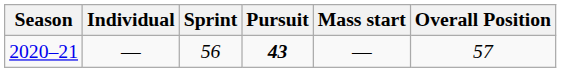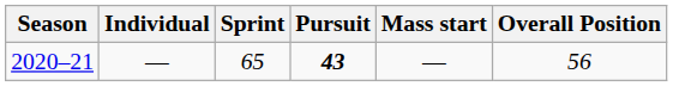2020–21 | Sprint: 56 -> 65
2020–21 | Overall Position: 57 -> 56
